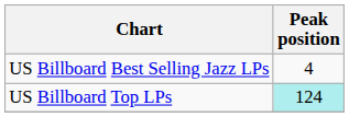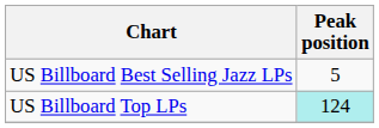US Billboard Best Selling Jazz LPs | Peak position: 4 -> 5
